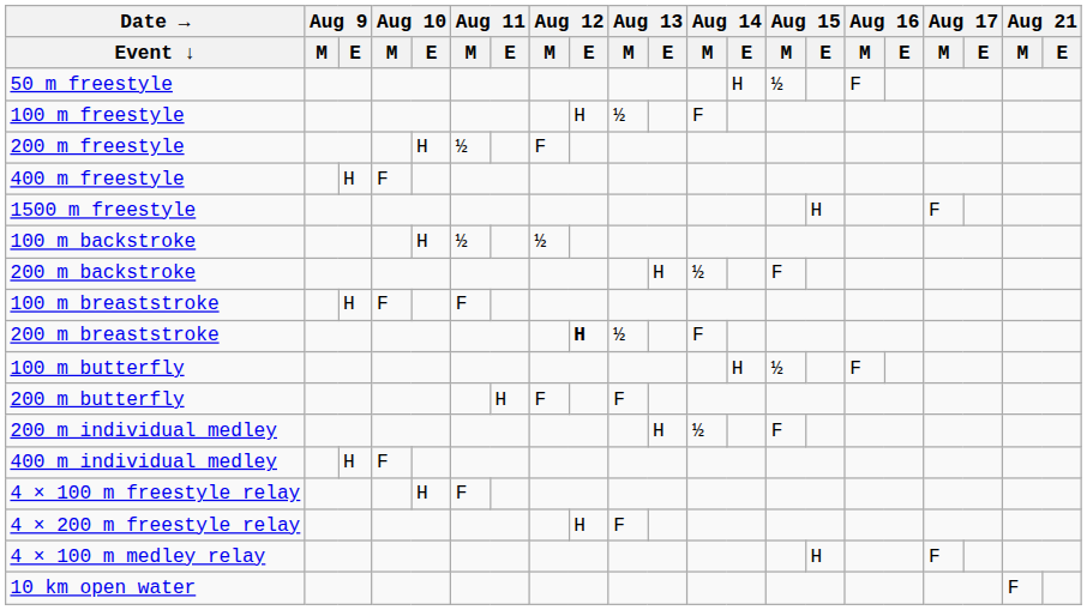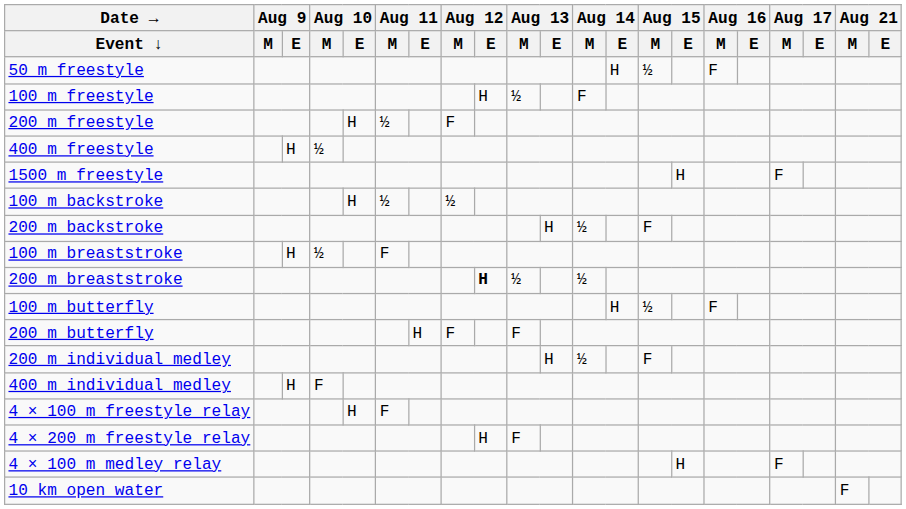400 m freestyle | Aug 10 / M: F -> ½
100 m breaststroke | Aug 10 / M: F -> ½
200 m breaststroke | Aug 14 / M: F -> ½
